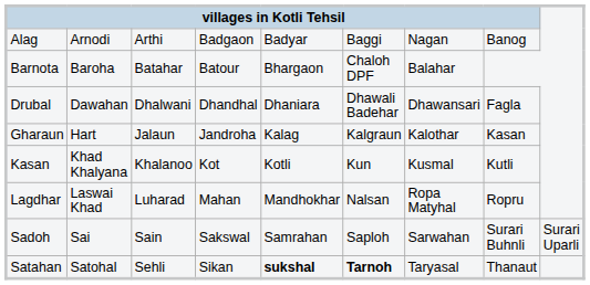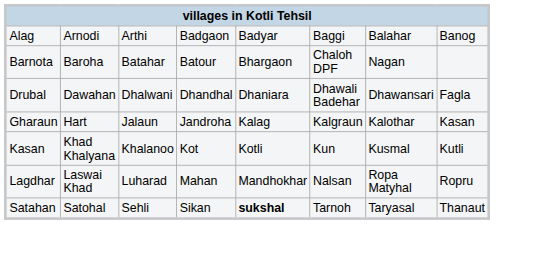Alag | column 7: Nagan -> Balahar
Barnota | column 7: Balahar -> Nagan
- row: Sadoh | Sai | Sain | Sakswal | Samrahan | Saploh | Sarwahan | Surari Buhnli | Surari Uparli
Satahan | column 6: bold -> normal
